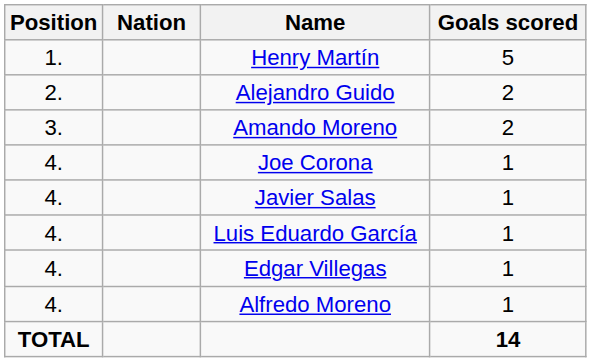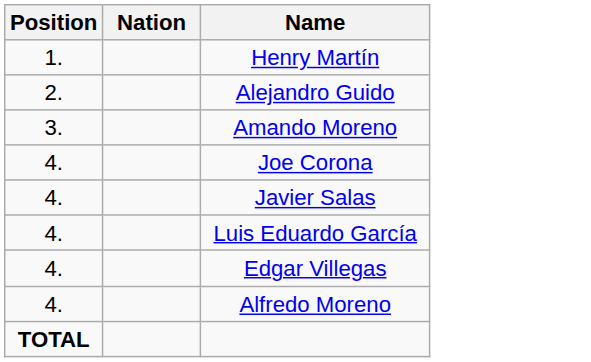- column: Goals scored | 5 | 2 | 2 | 1 | 1 | 1 | 1 | 1 | 14
